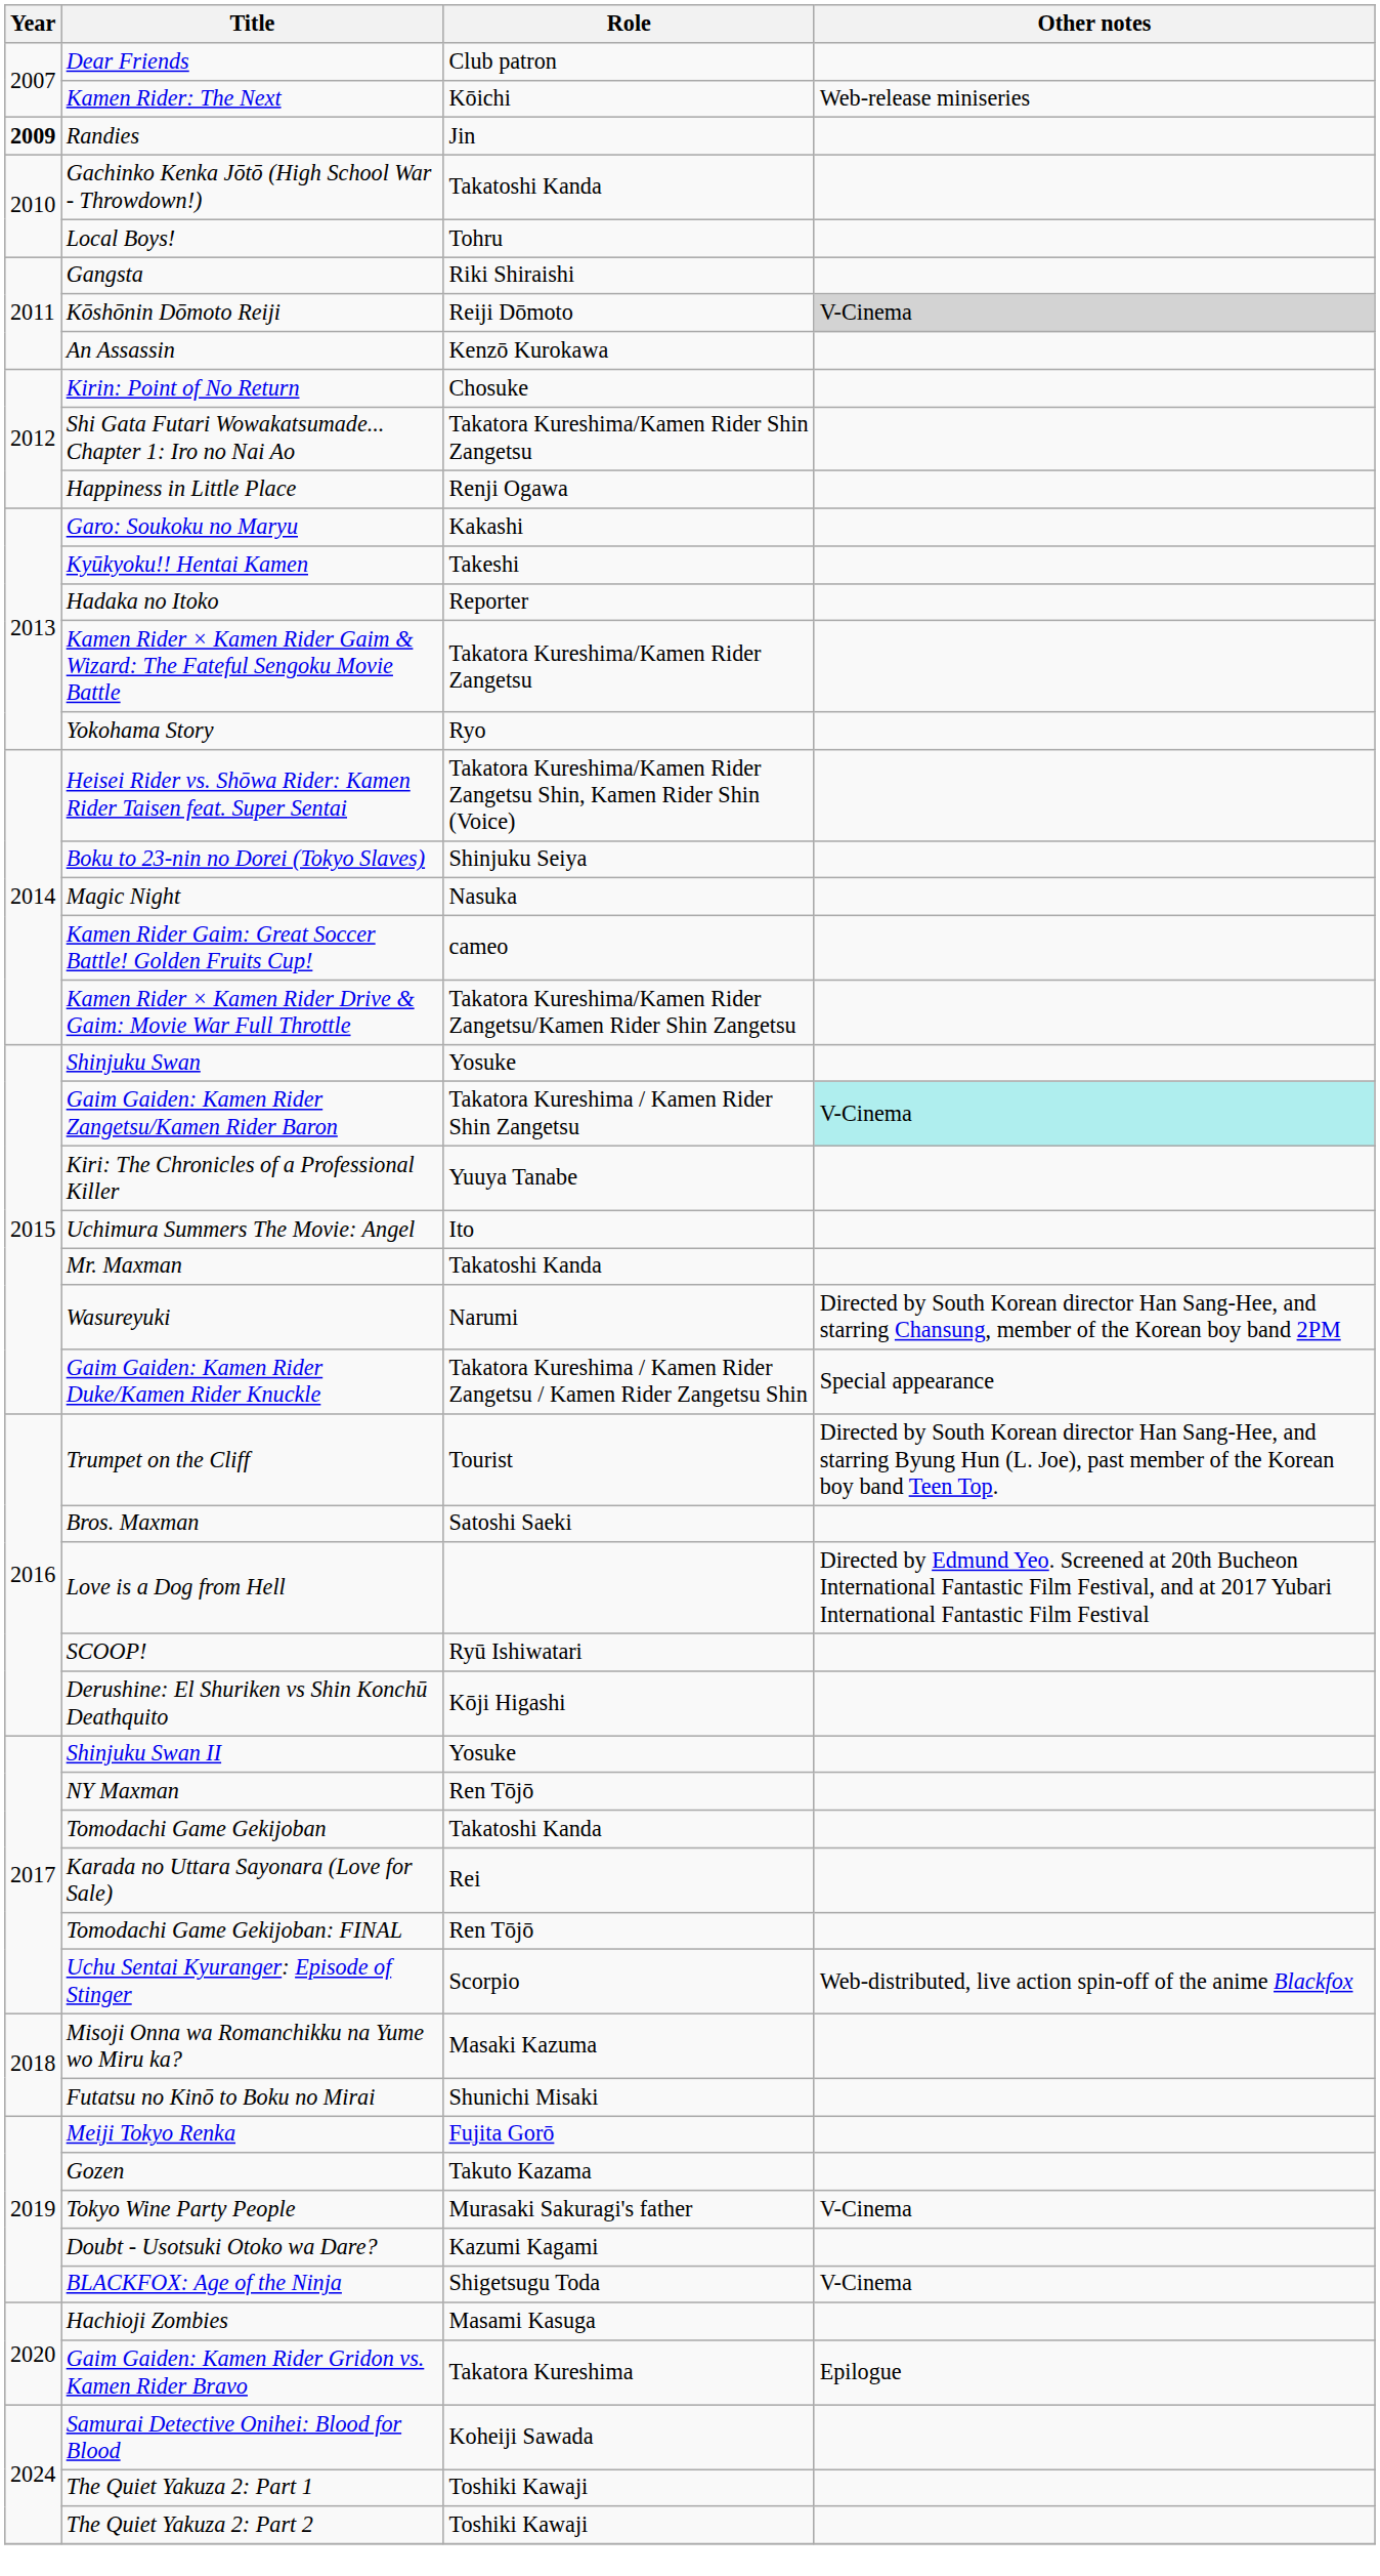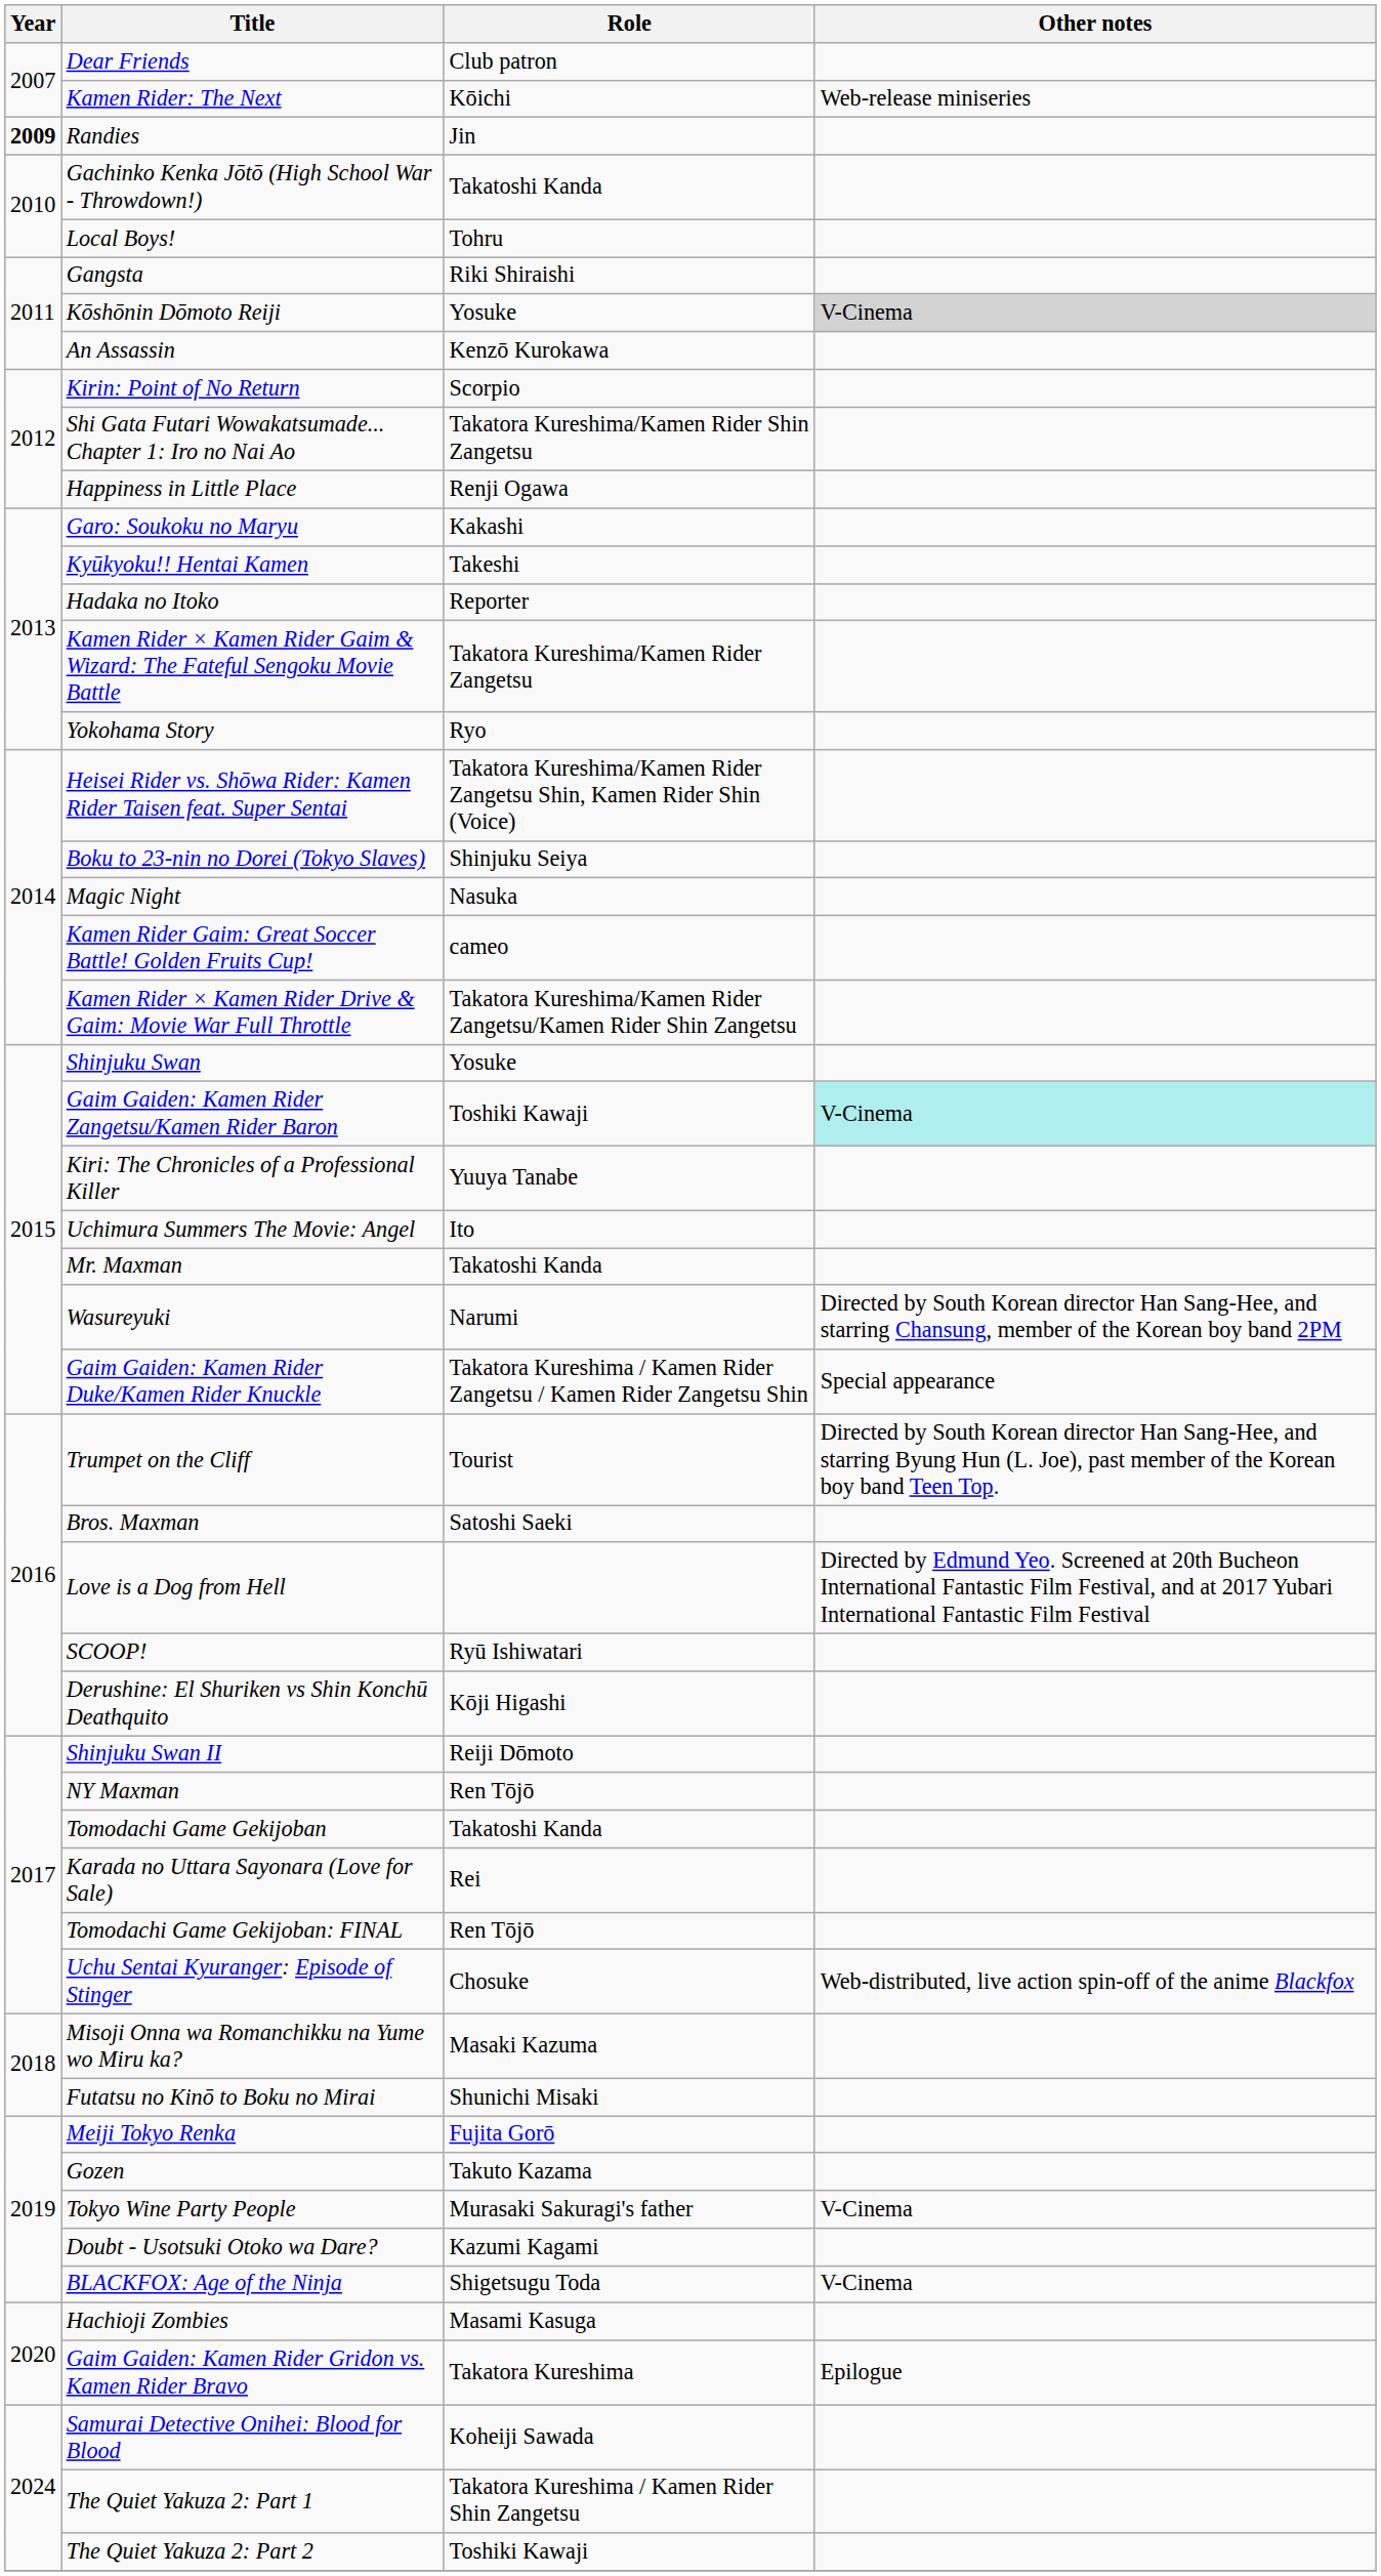Kōshōnin Dōmoto Reiji | Role: Reiji Dōmoto -> Yosuke
Kirin: Point of No Return | Role: Chosuke -> Scorpio
Gaim Gaiden: Kamen Rider Zangetsu/Kamen Rider Baron | Role: Takatora Kureshima / Kamen Rider Shin Zangetsu -> Toshiki Kawaji
Shinjuku Swan II | Role: Yosuke -> Reiji Dōmoto
Uchu Sentai Kyuranger: Episode of Stinger | Role: Scorpio -> Chosuke
The Quiet Yakuza 2: Part 1 | Role: Toshiki Kawaji -> Takatora Kureshima / Kamen Rider Shin Zangetsu
